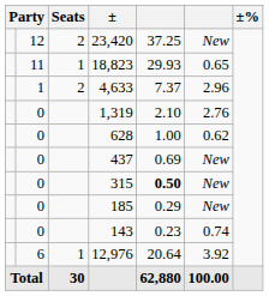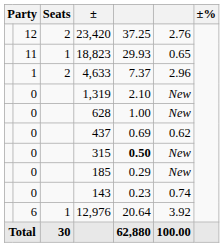23,420 | column 6: New -> 2.76
1,319 | column 6: 2.76 -> New
628 | column 6: 0.62 -> New
437 | column 6: New -> 0.62
